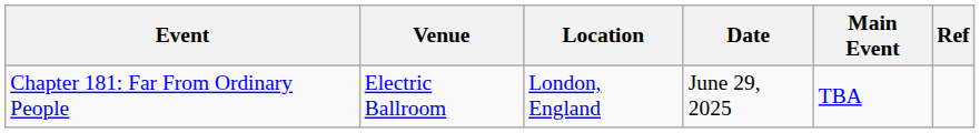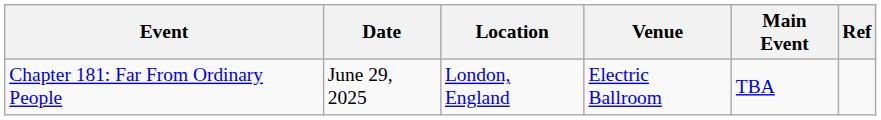columns swapped: Date <-> Venue
